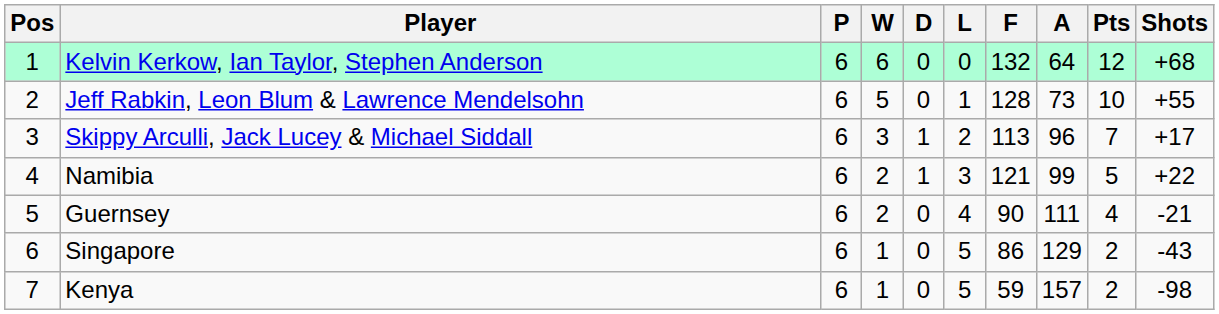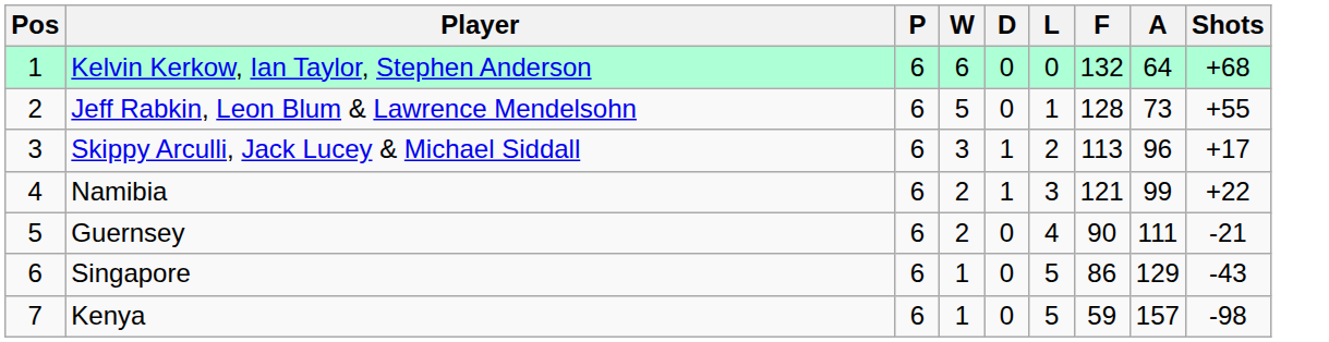- column: Pts | 12 | 10 | 7 | 5 | 4 | 2 | 2
